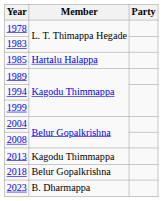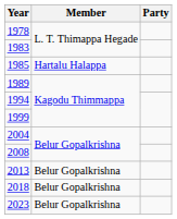2013 | Member: Kagodu Thimmappa -> Belur Gopalkrishna
2023 | Member: B. Dharmappa -> Belur Gopalkrishna
